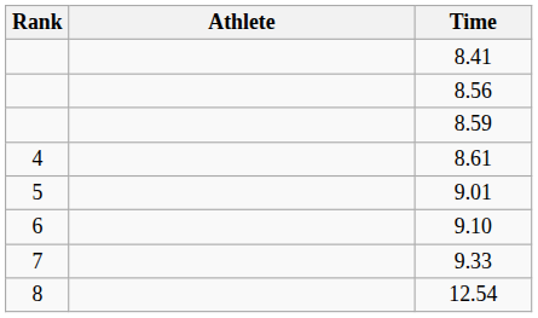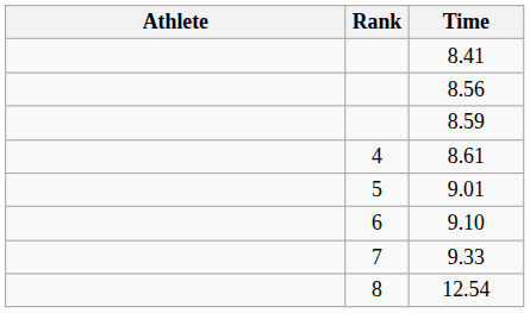columns swapped: Rank <-> Athlete
